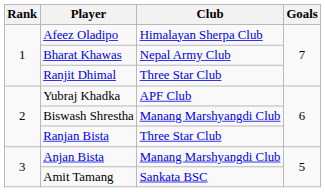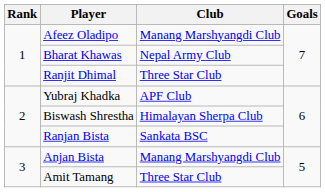Afeez Oladipo | Club: Himalayan Sherpa Club -> Manang Marshyangdi Club
Biswash Shrestha | Club: Manang Marshyangdi Club -> Himalayan Sherpa Club
Ranjan Bista | Club: Three Star Club -> Sankata BSC
Amit Tamang | Club: Sankata BSC -> Three Star Club
